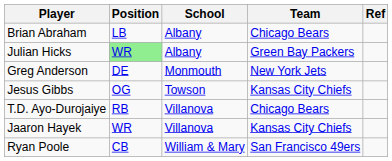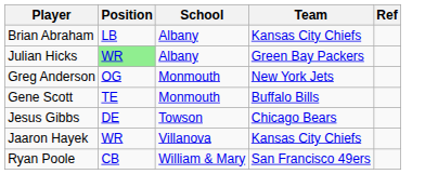Brian Abraham | Team: Chicago Bears -> Kansas City Chiefs
Greg Anderson | Position: DE -> OG
+ row: Gene Scott | TE | Monmouth | Buffalo Bills
Jesus Gibbs | Position: OG -> DE
Jesus Gibbs | Team: Kansas City Chiefs -> Chicago Bears
- row: T.D. Ayo-Durojaiye | RB | Villanova | Chicago Bears
